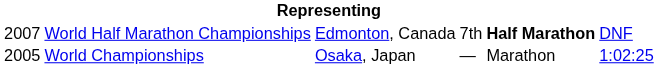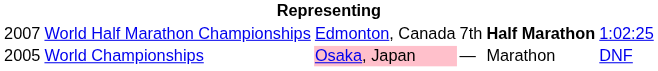World Half Marathon Championships | column 6: DNF -> 1:02:25
World Championships | column 3: no background -> pink background
World Championships | column 6: 1:02:25 -> DNF
